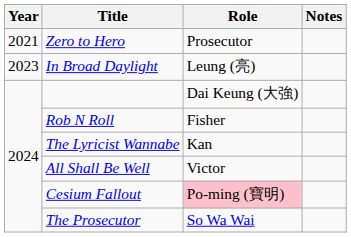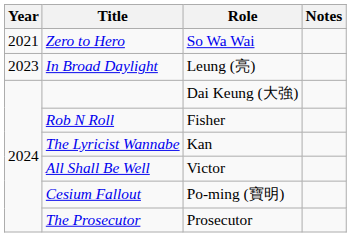Zero to Hero | Role: Prosecutor -> So Wa Wai
Cesium Fallout | Role: pink background -> no background
The Prosecutor | Role: So Wa Wai -> Prosecutor
